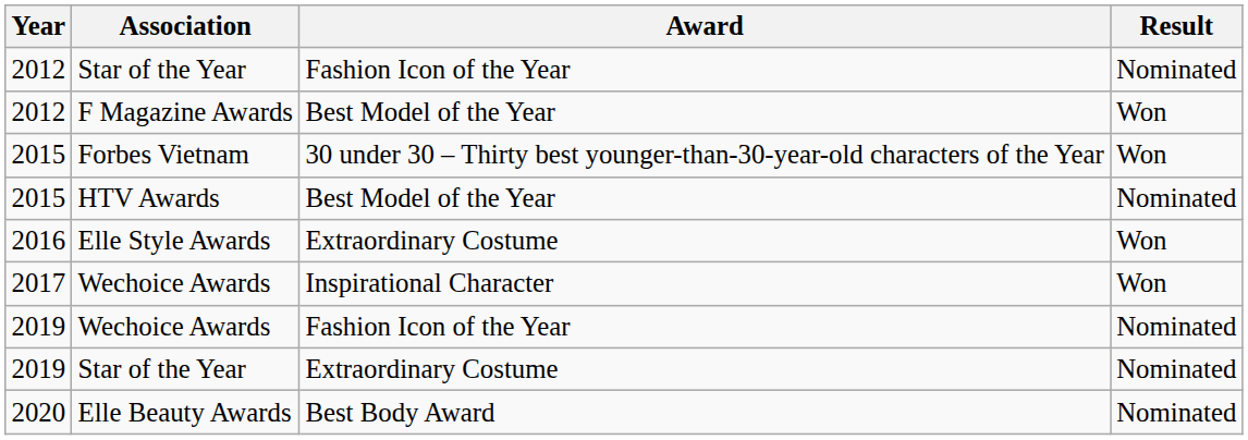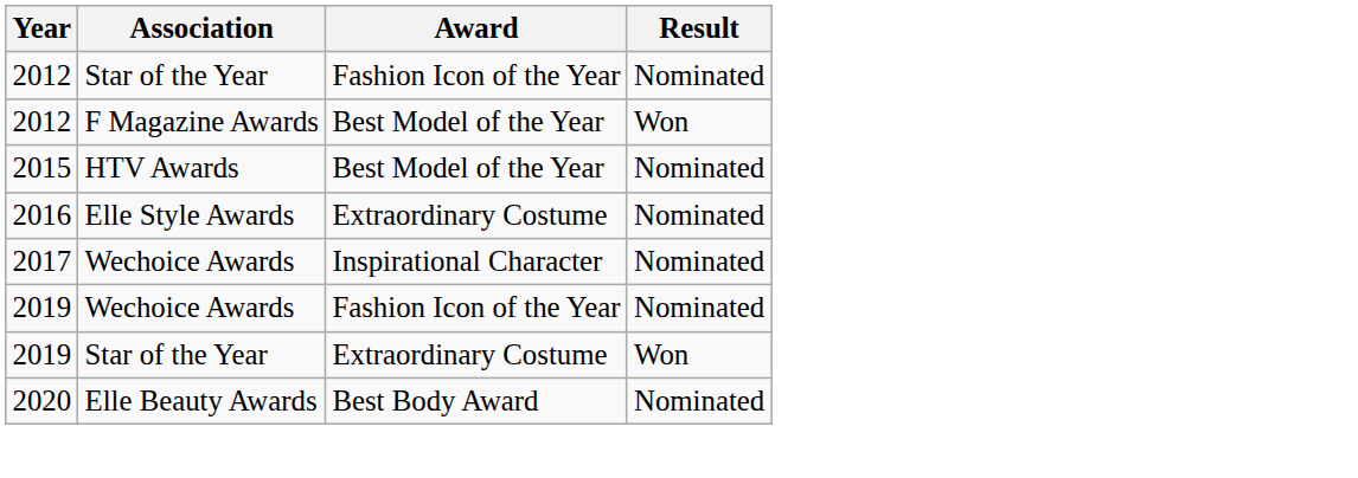- row: 2015 | Forbes Vietnam | 30 under 30 – Thirty best younger-than-30-year-old characters of the Year | Won
Elle Style Awards | Result: Won -> Nominated
2017 / Wechoice Awards | Result: Won -> Nominated
2019 / Star of the Year | Result: Nominated -> Won
